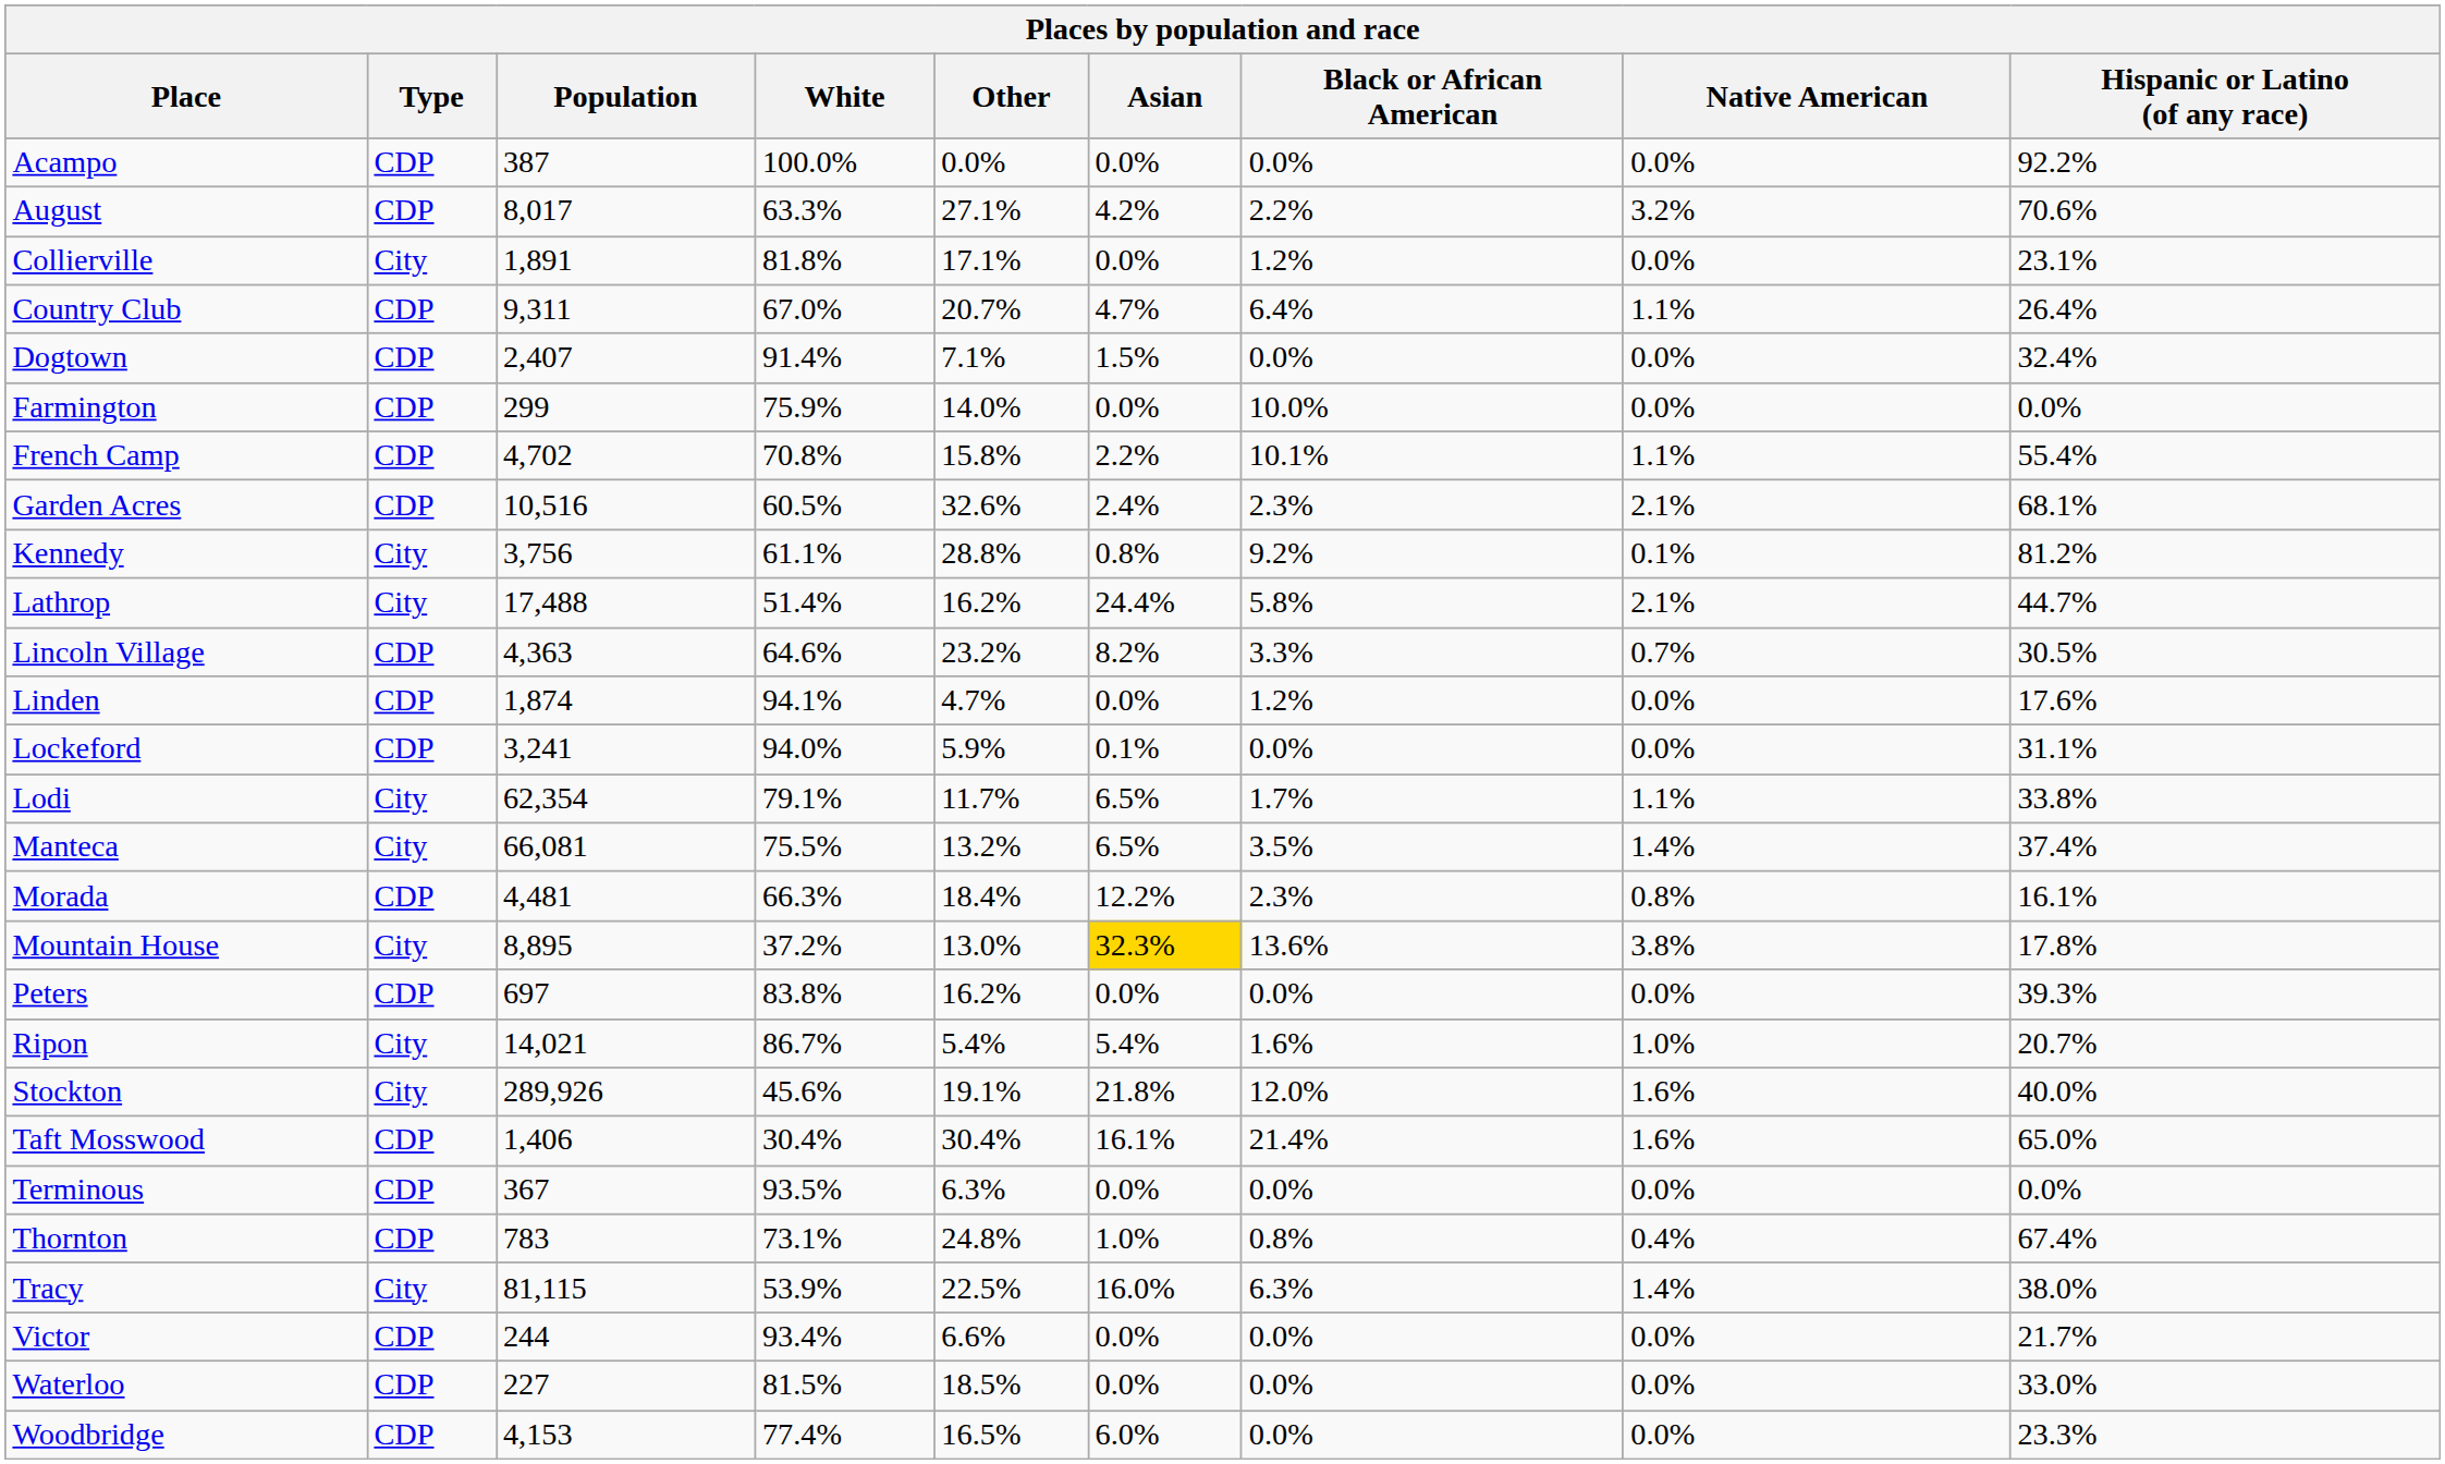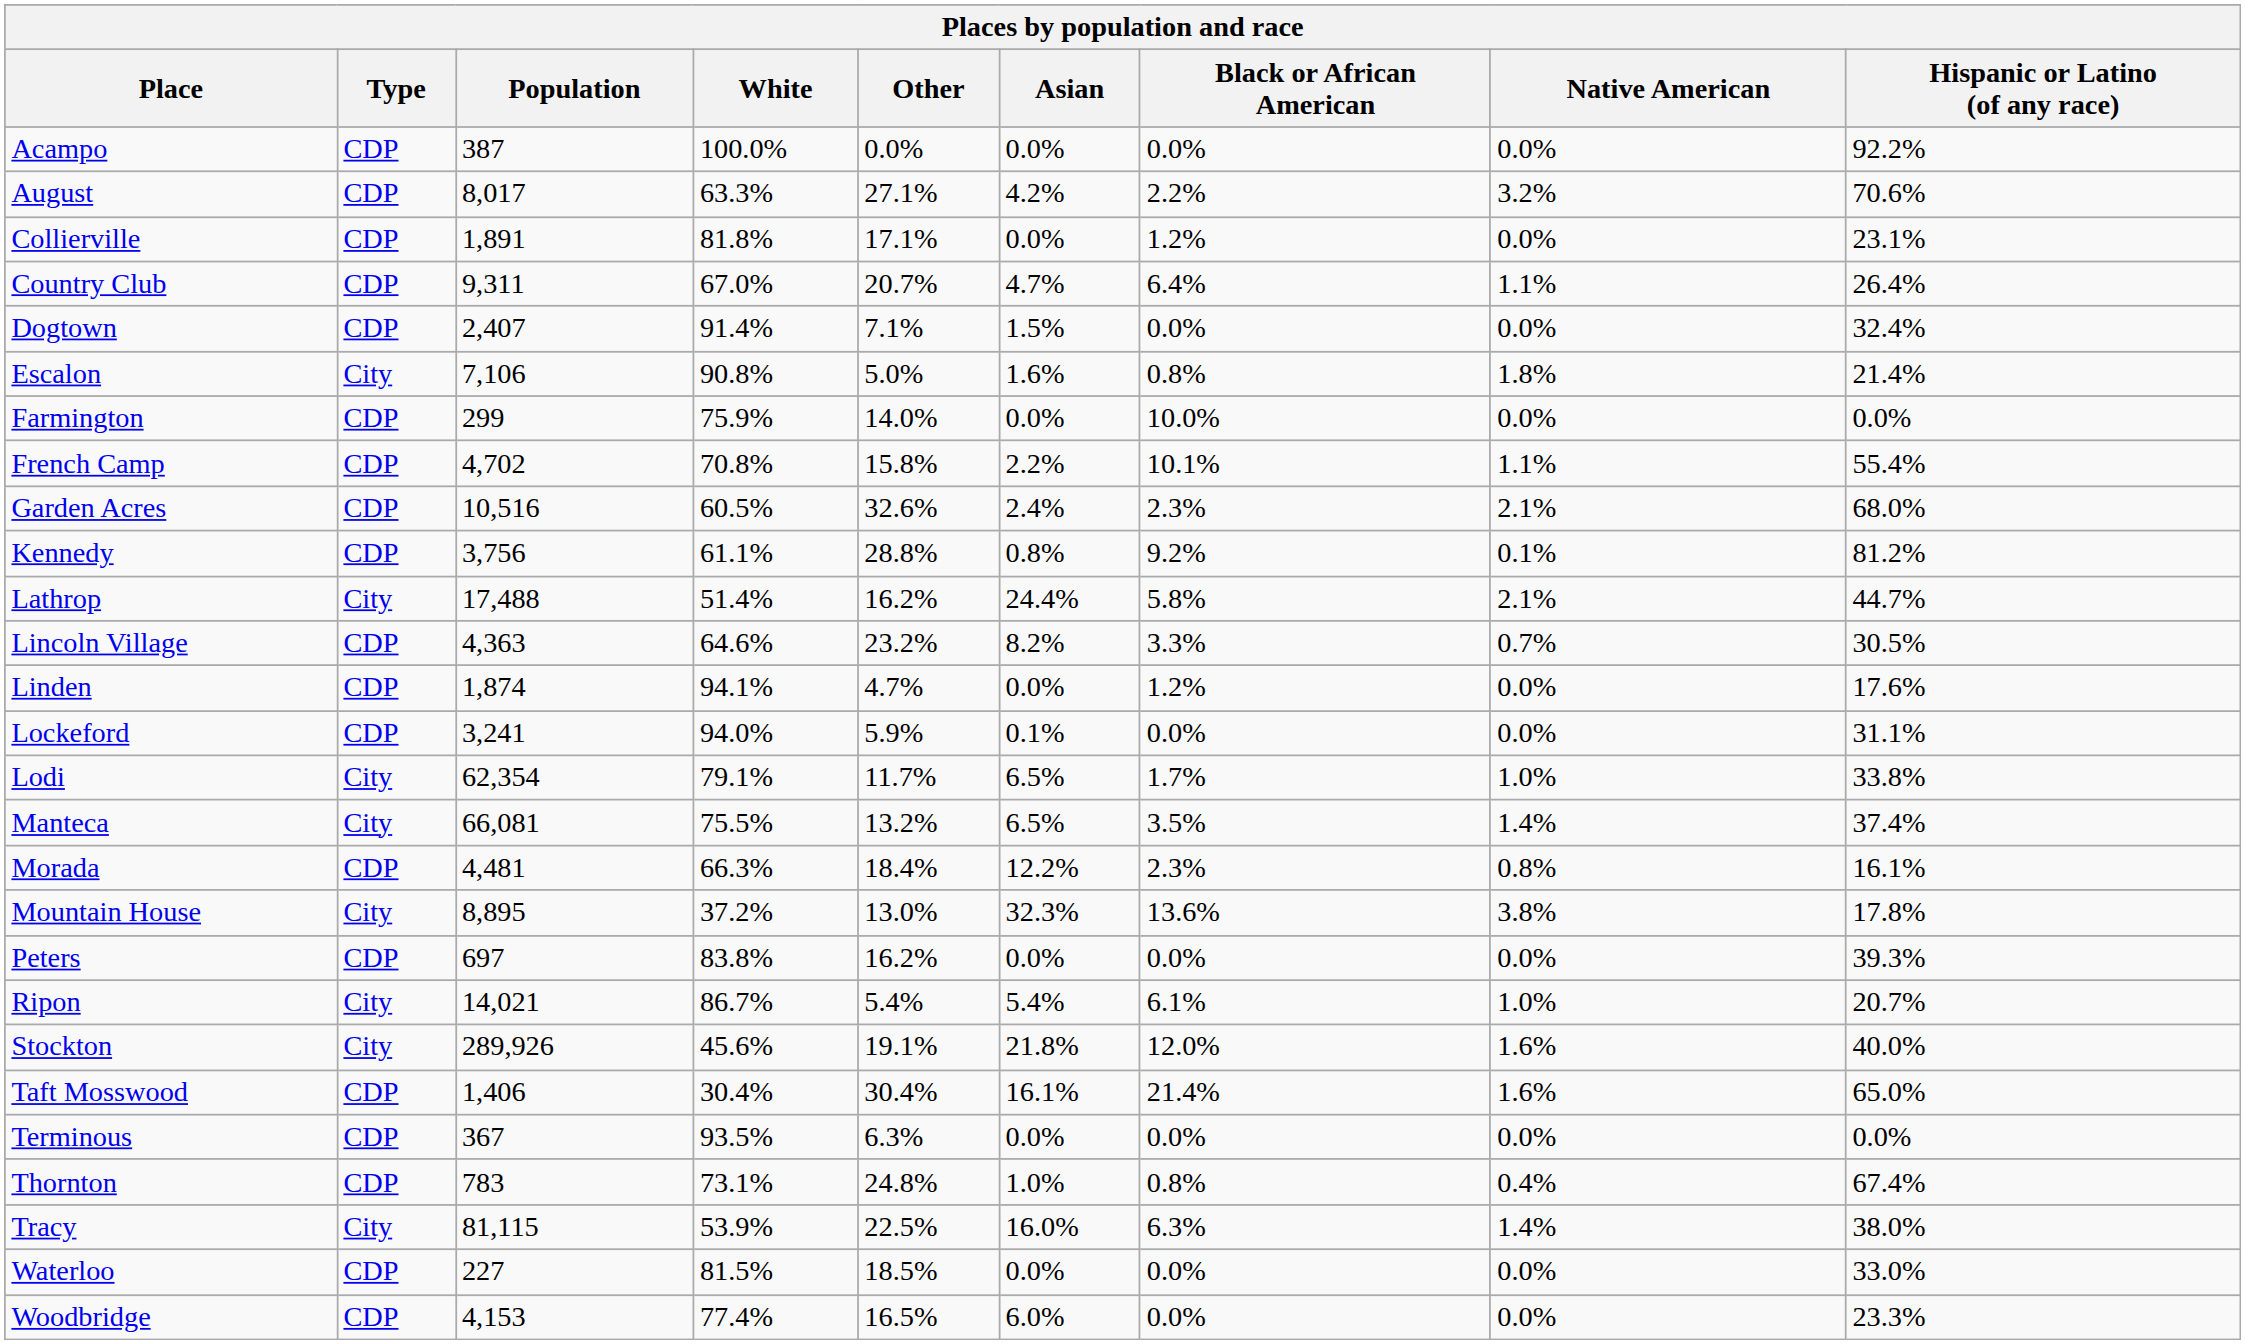Collierville | Type: City -> CDP
+ row: Escalon | City | 7,106 | 90.8% | 5.0% | 1.6% | 0.8% | 1.8% | 21.4%
Garden Acres | Hispanic or Latino (of any race): 68.1% -> 68.0%
Kennedy | Type: City -> CDP
Lodi | Native American: 1.1% -> 1.0%
Mountain House | Asian: gold background -> no background
Ripon | Black or African American: 1.6% -> 6.1%
- row: Victor | CDP | 244 | 93.4% | 6.6% | 0.0% | 0.0% | 0.0% | 21.7%
